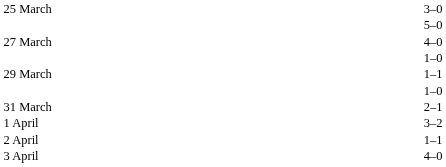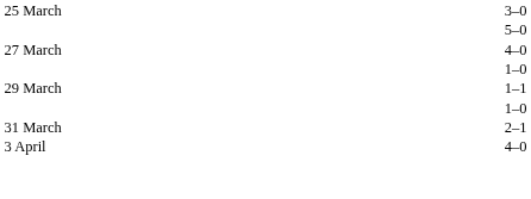- row: 1 April | 3–2
- row: 2 April | 1–1
